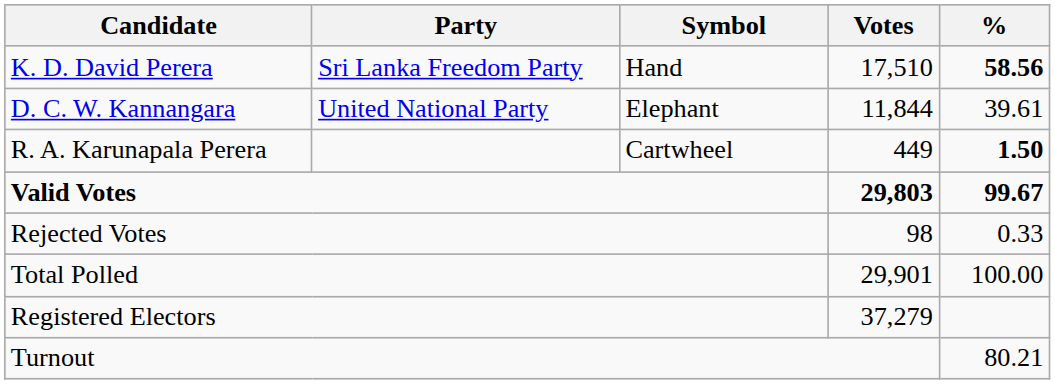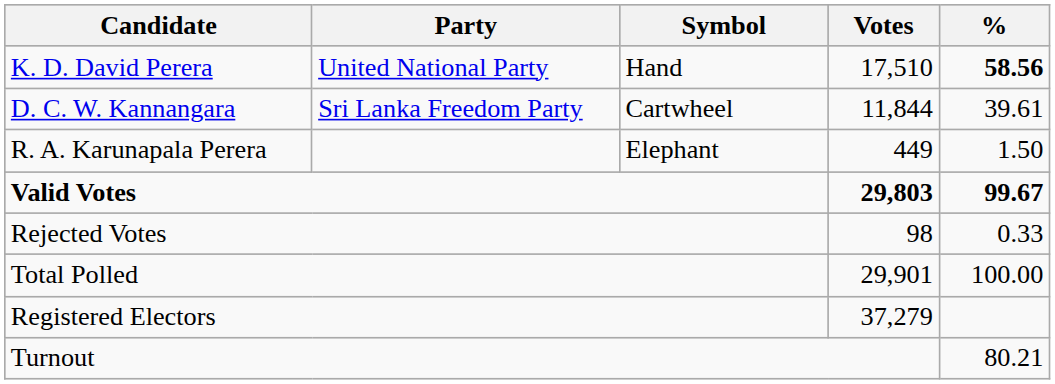K. D. David Perera | Party: Sri Lanka Freedom Party -> United National Party
D. C. W. Kannangara | Party: United National Party -> Sri Lanka Freedom Party
D. C. W. Kannangara | Symbol: Elephant -> Cartwheel
R. A. Karunapala Perera | Symbol: Cartwheel -> Elephant
R. A. Karunapala Perera | %: bold -> normal
